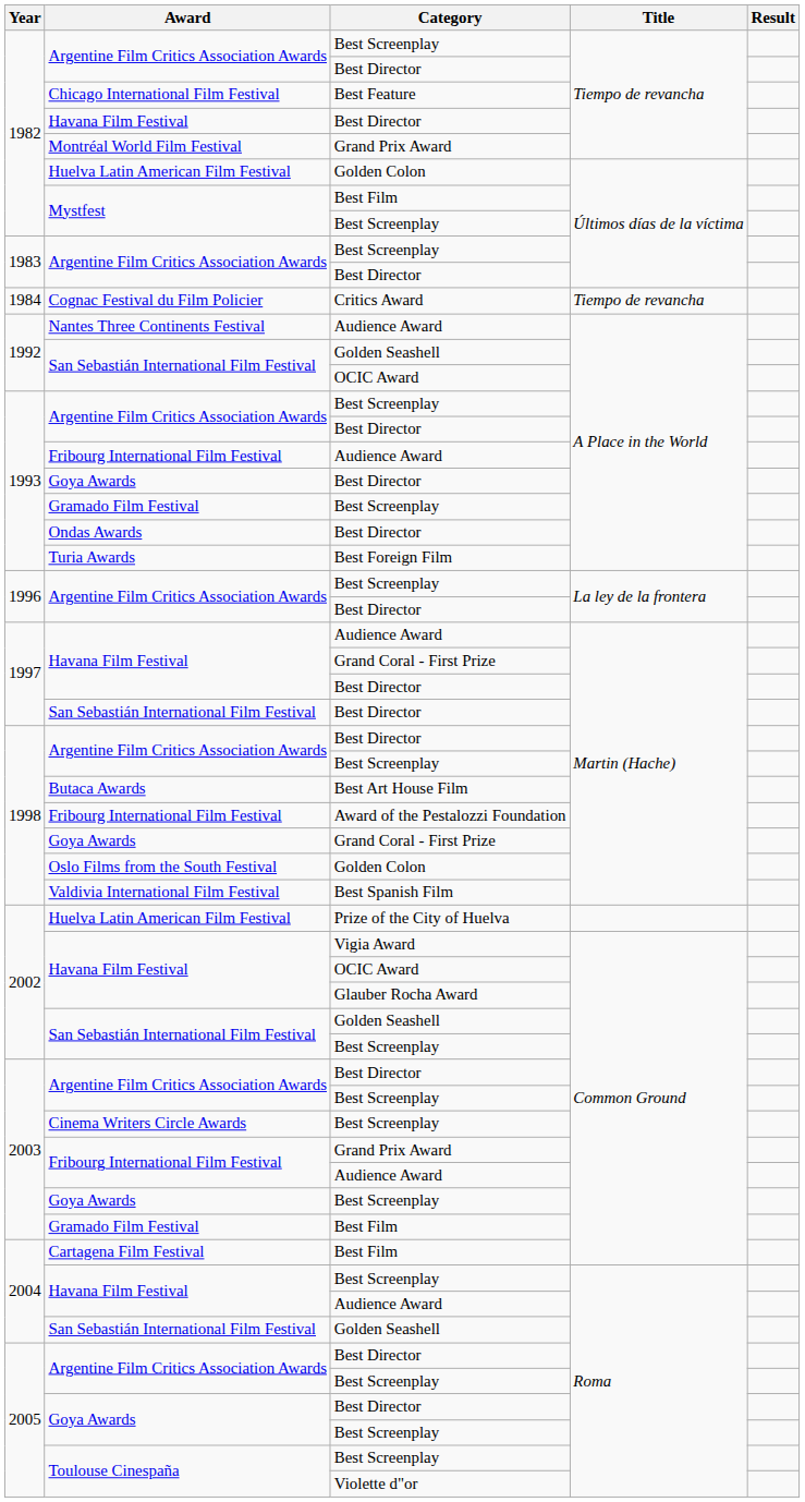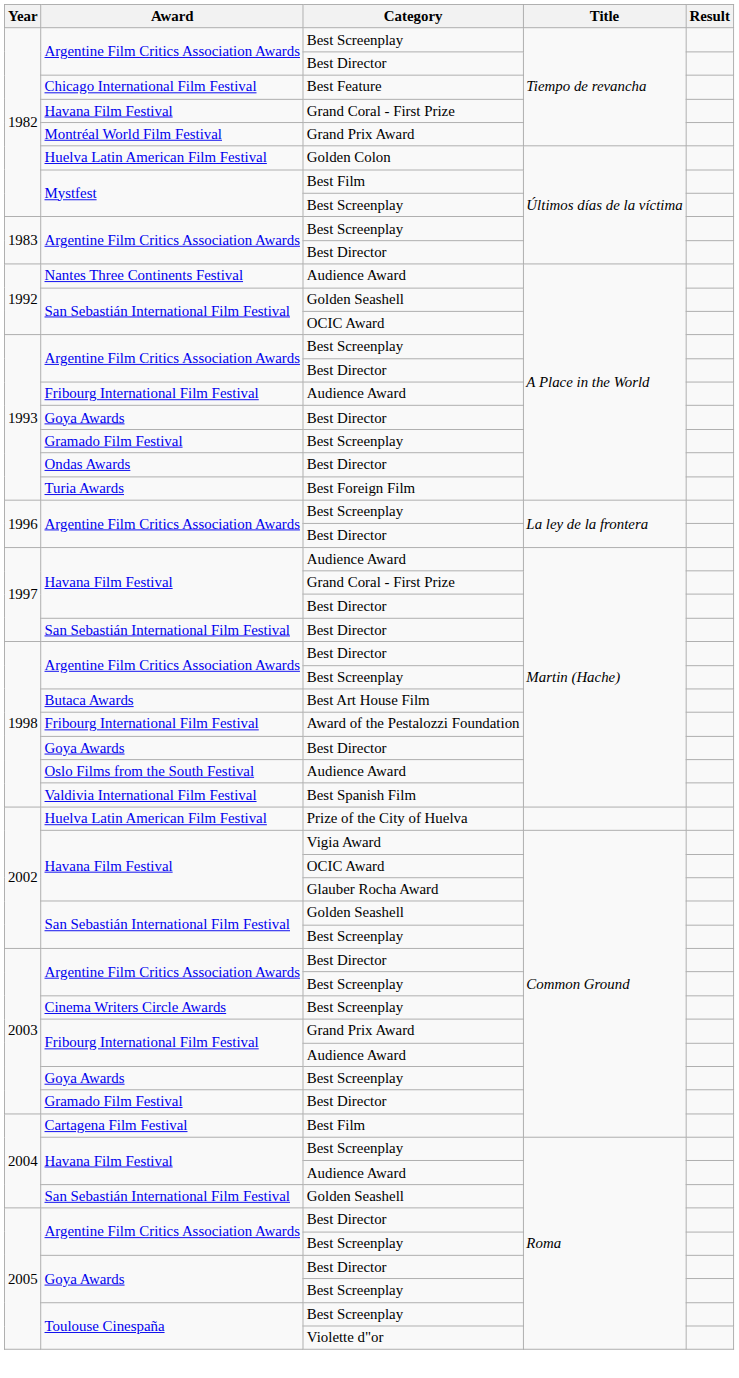1982 / Havana Film Festival | Category: Best Director -> Grand Coral - First Prize
- row: 1984 | Cognac Festival du Film Policier | Critics Award | Tiempo de revancha
1998 / Goya Awards | Category: Grand Coral - First Prize -> Best Director
Oslo Films from the South Festival | Category: Golden Colon -> Audience Award
2003 / Gramado Film Festival | Category: Best Film -> Best Director
